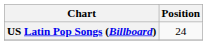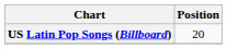US Latin Pop Songs (Billboard) | Position: 24 -> 20
